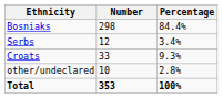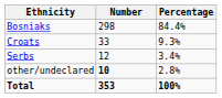rows swapped: Croats <-> Serbs
other/undeclared | Number: normal -> bold
